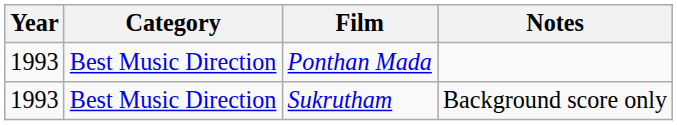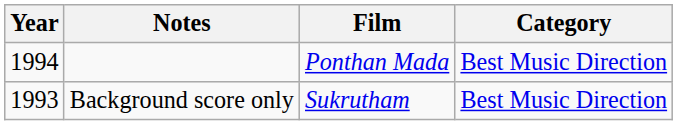columns swapped: Category <-> Notes
Ponthan Mada | Year: 1993 -> 1994
